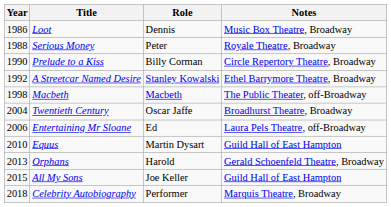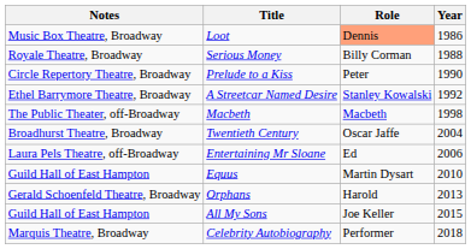columns swapped: Year <-> Notes
Loot | Role: no background -> lightsalmon background
Serious Money | Role: Peter -> Billy Corman
Prelude to a Kiss | Role: Billy Corman -> Peter
